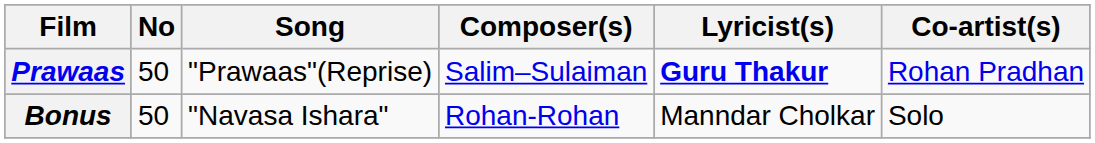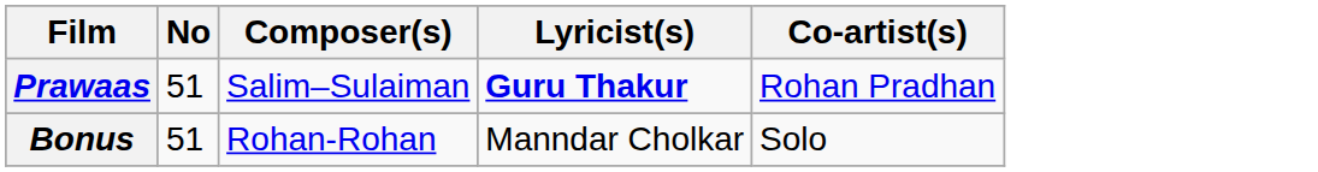- column: Song | "Prawaas"(Reprise) | "Navasa Ishara"
Prawaas | No: 50 -> 51
Bonus | No: 50 -> 51
